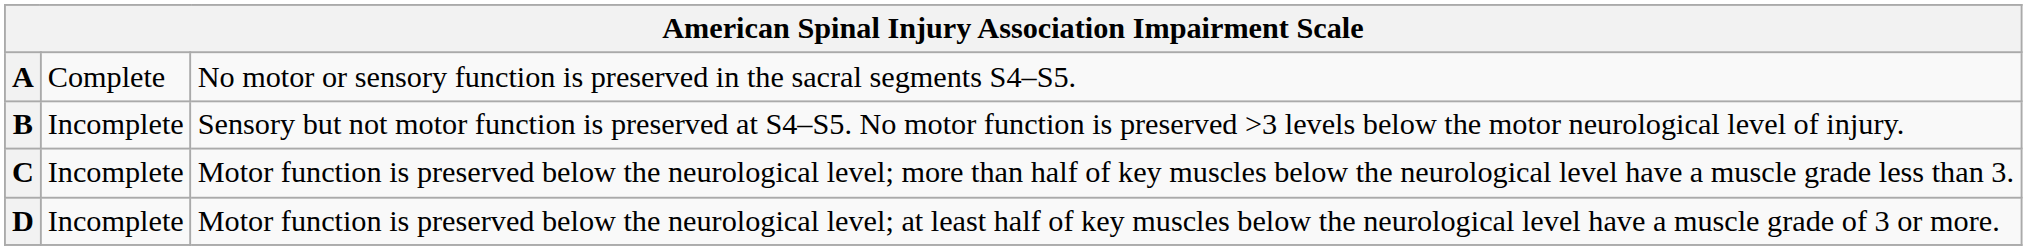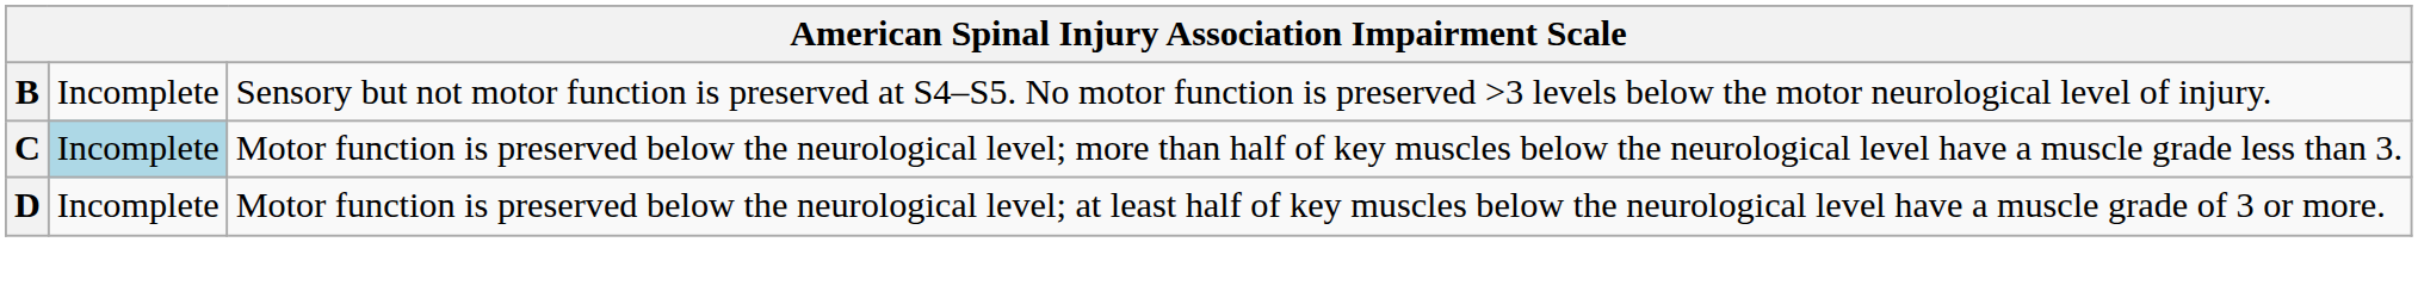- row: A | Complete | No motor or sensory function is preserved in the sacral segments S4–S5.
C | column 2: no background -> lightblue background
